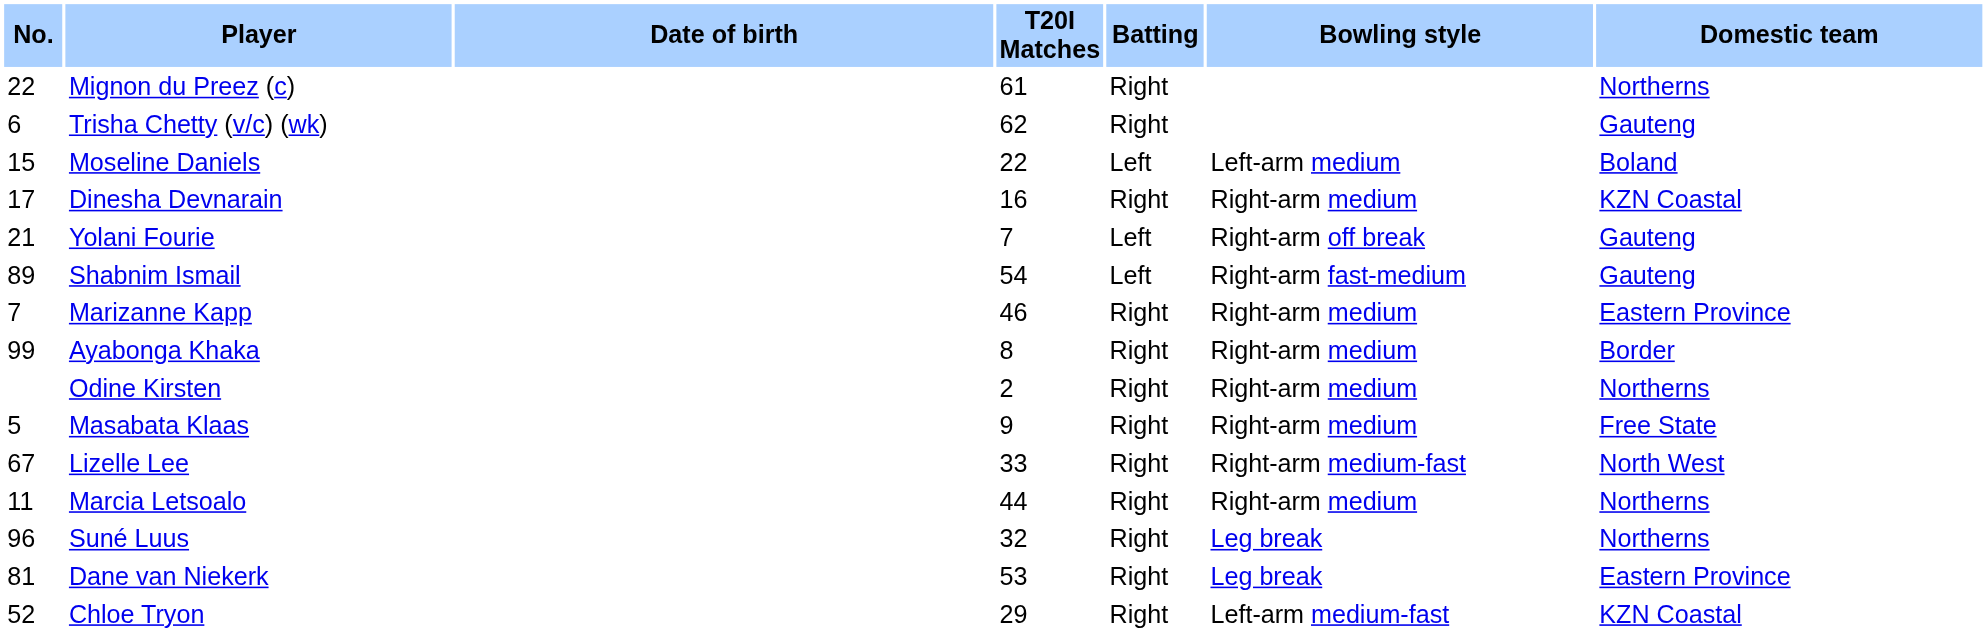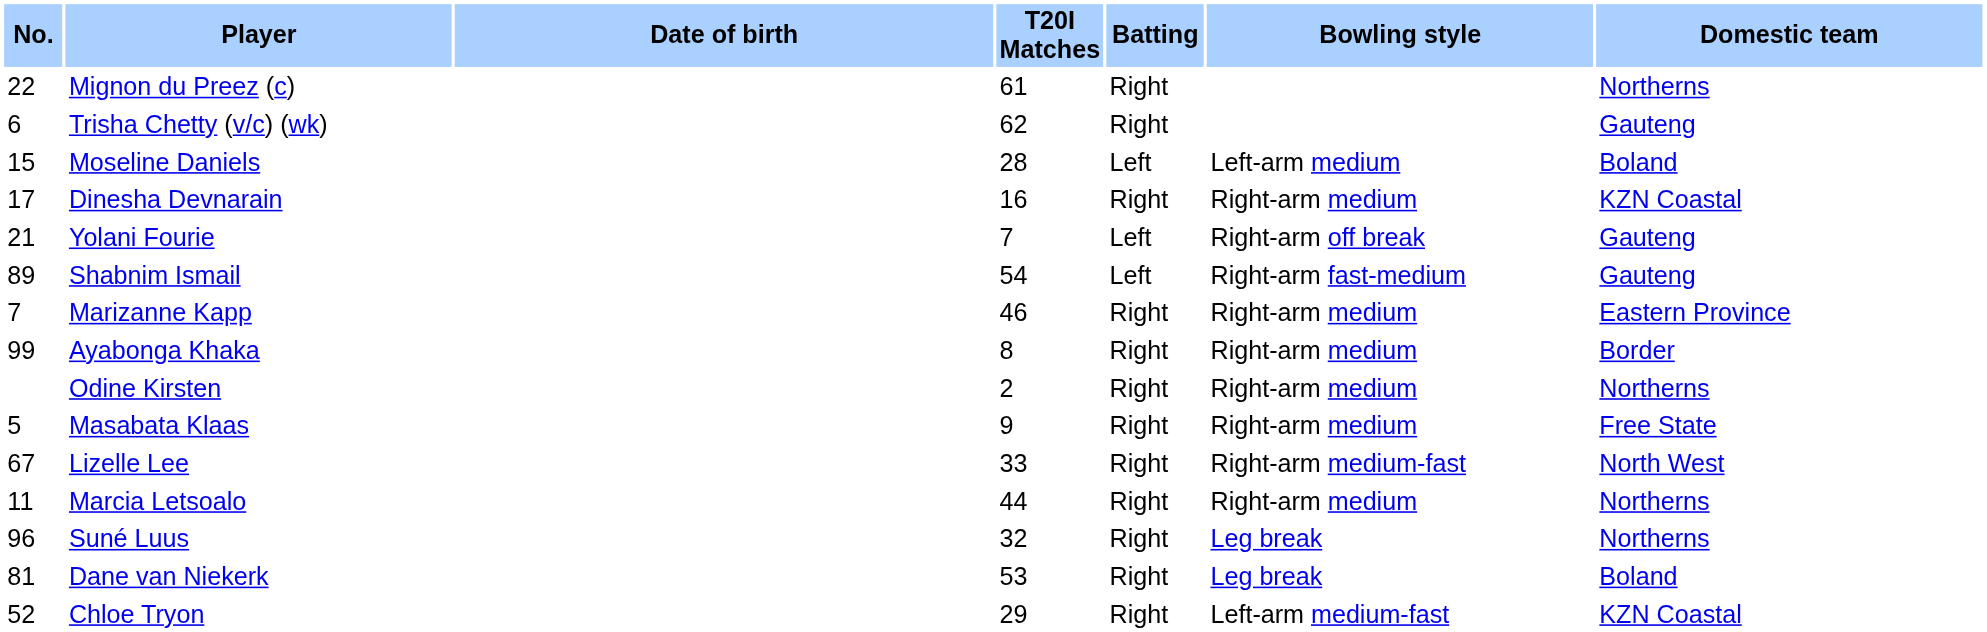Moseline Daniels | T20I Matches: 22 -> 28
Dane van Niekerk | Domestic team: Eastern Province -> Boland
